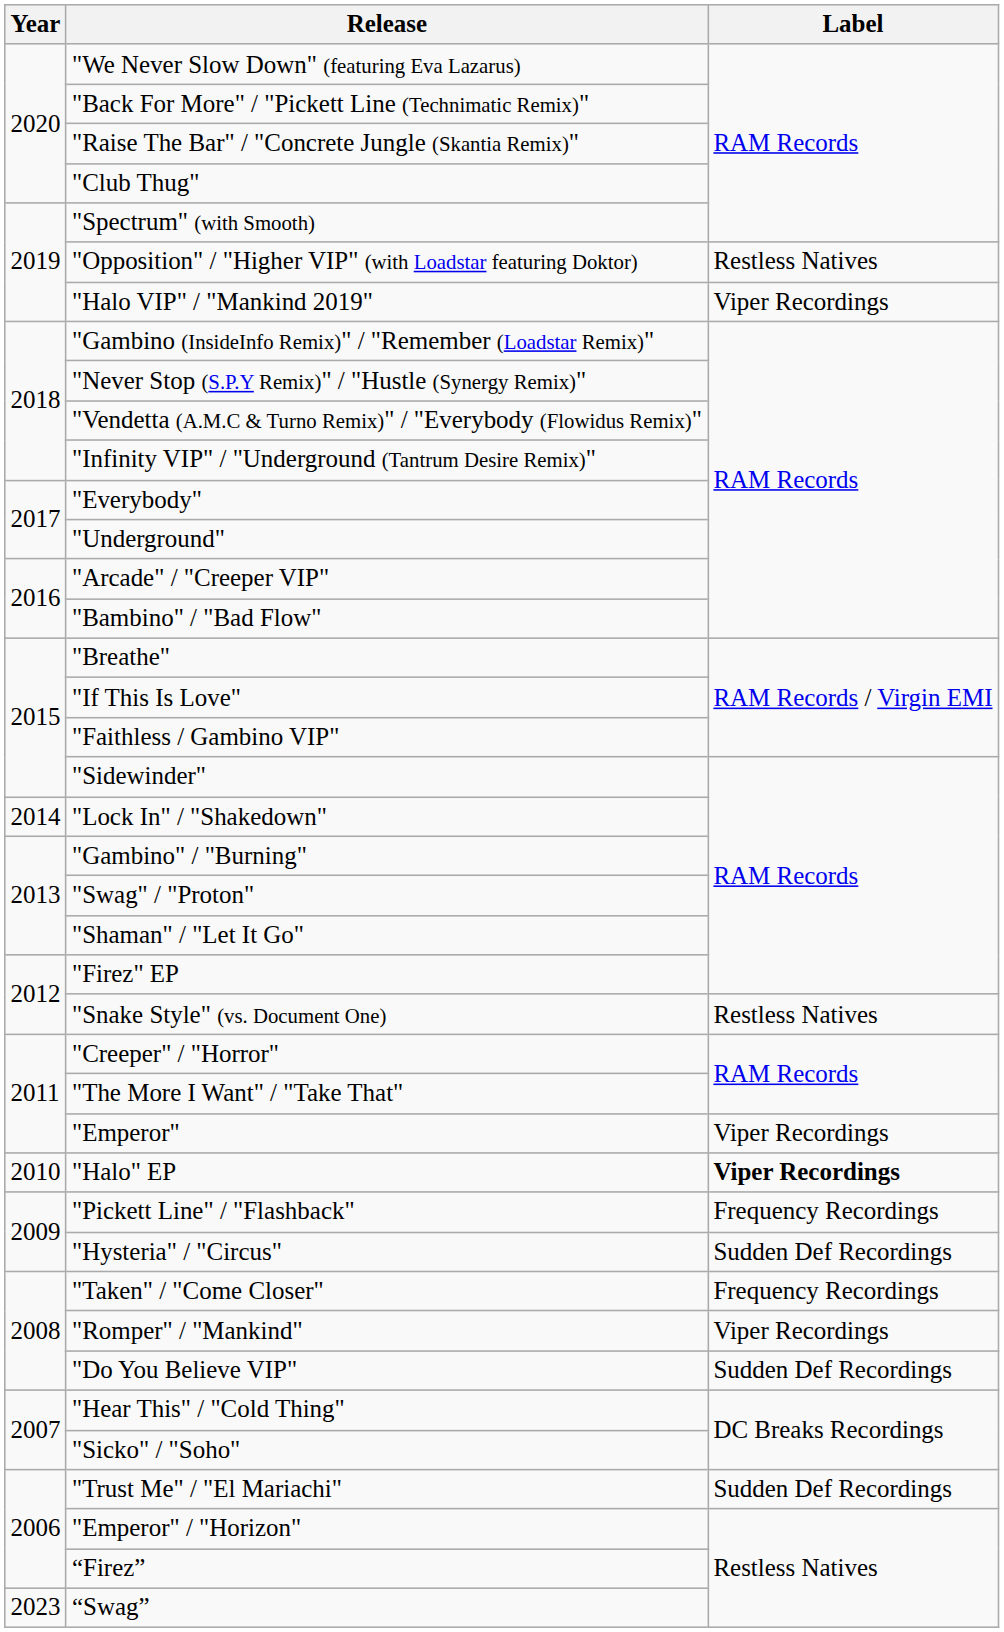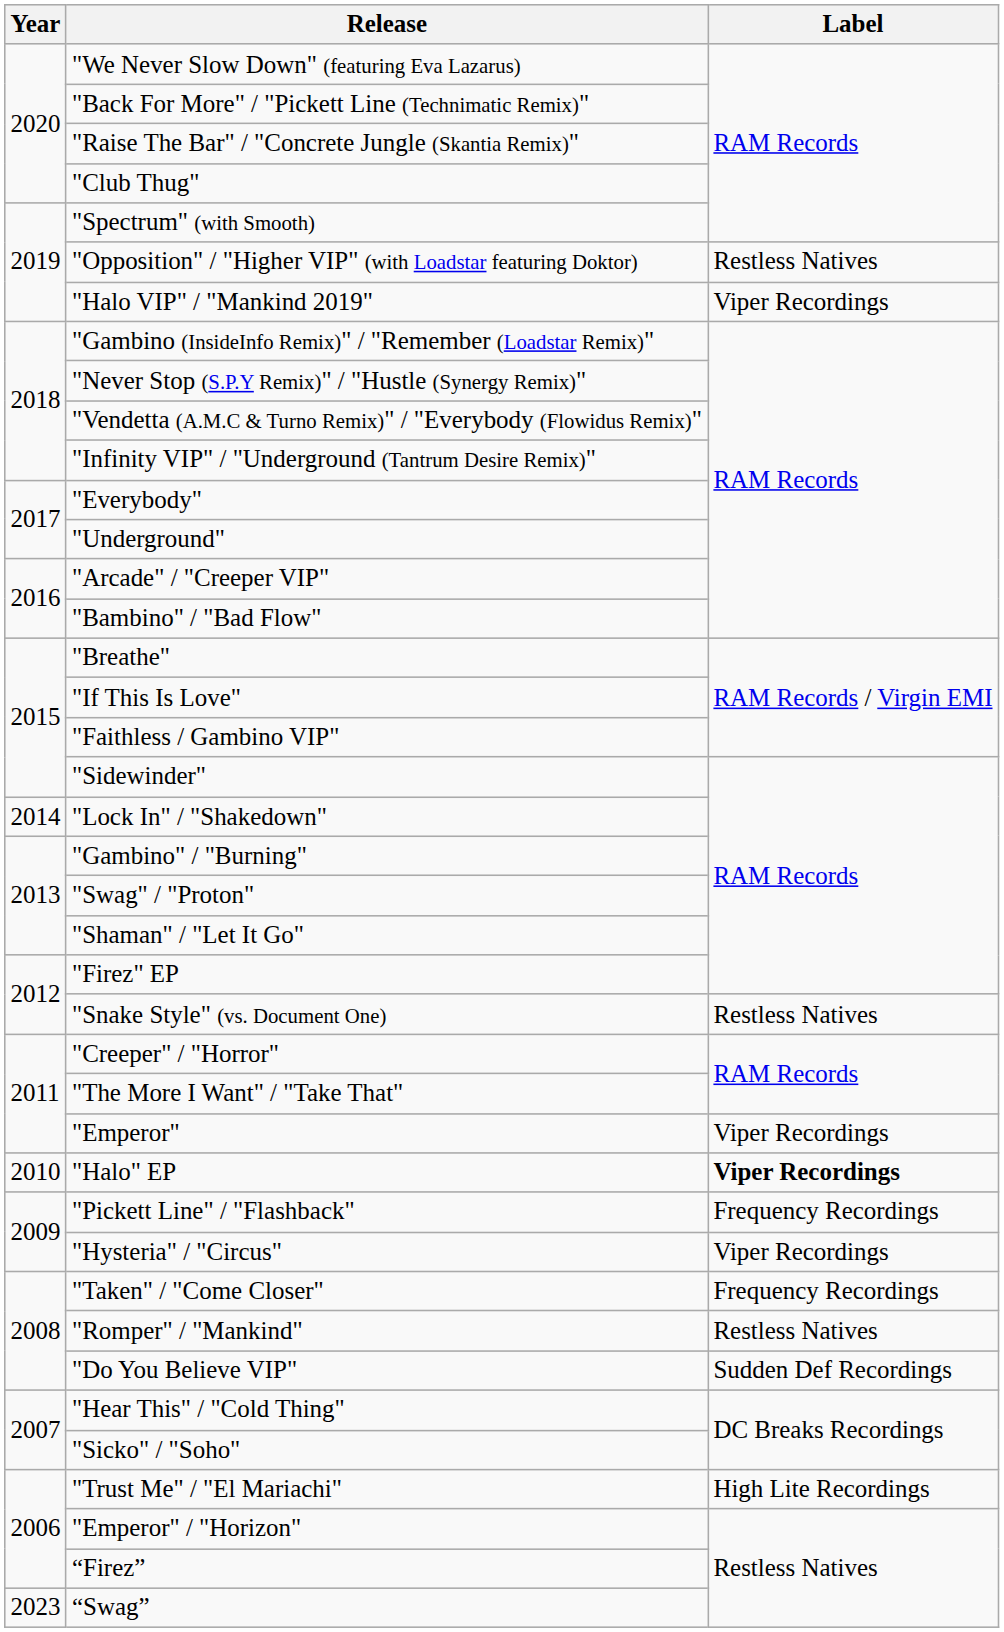"Hysteria" / "Circus" | Label: Sudden Def Recordings -> Viper Recordings
"Romper" / "Mankind" | Label: Viper Recordings -> Restless Natives
"Trust Me" / "El Mariachi" | Label: Sudden Def Recordings -> High Lite Recordings
